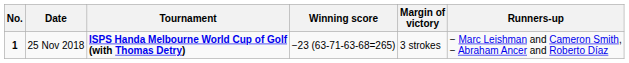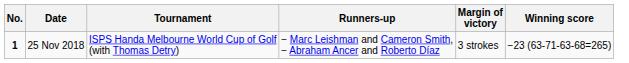columns swapped: Winning score <-> Runners-up
25 Nov 2018 | Tournament: bold -> normal
